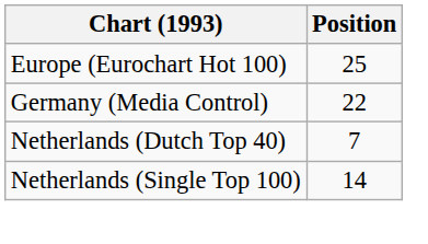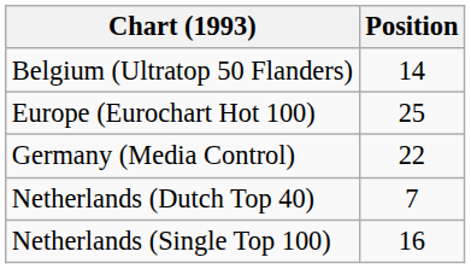+ row: Belgium (Ultratop 50 Flanders) | 14
Netherlands (Single Top 100) | Position: 14 -> 16
